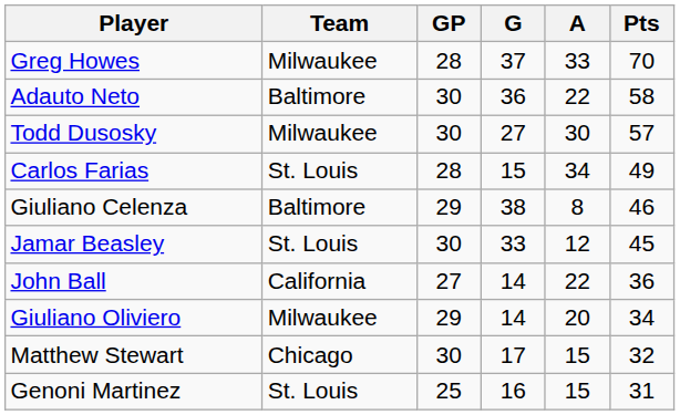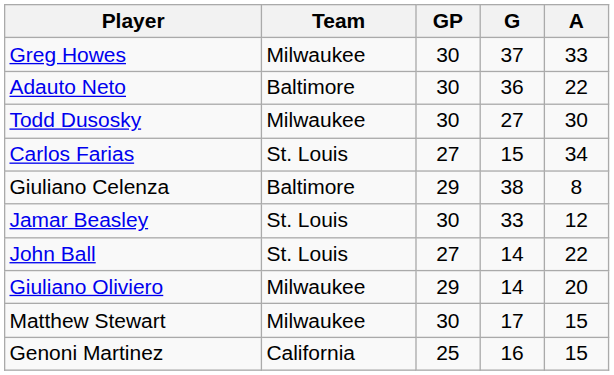- column: Pts | 70 | 58 | 57 | 49 | 46 | 45 | 36 | 34 | 32 | 31
Greg Howes | GP: 28 -> 30
Carlos Farias | GP: 28 -> 27
John Ball | Team: California -> St. Louis
Matthew Stewart | Team: Chicago -> Milwaukee
Genoni Martinez | Team: St. Louis -> California
